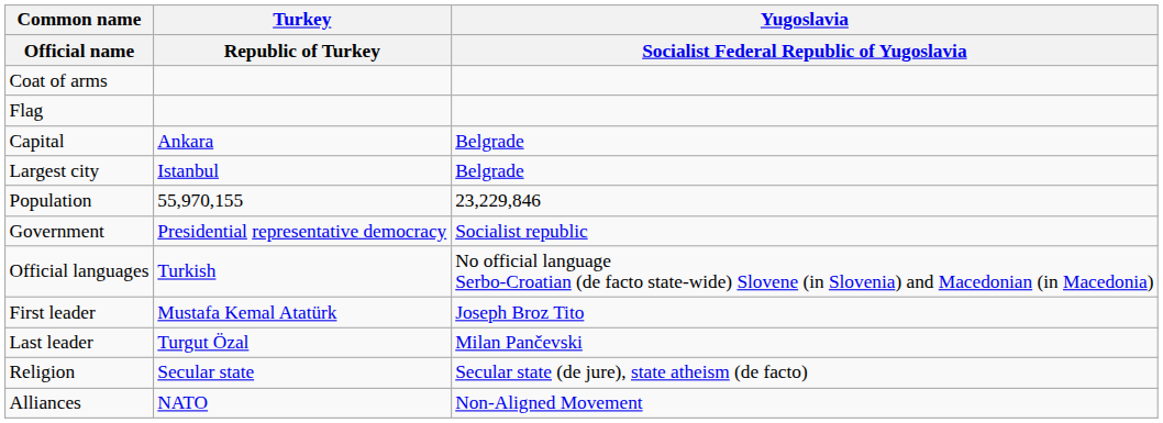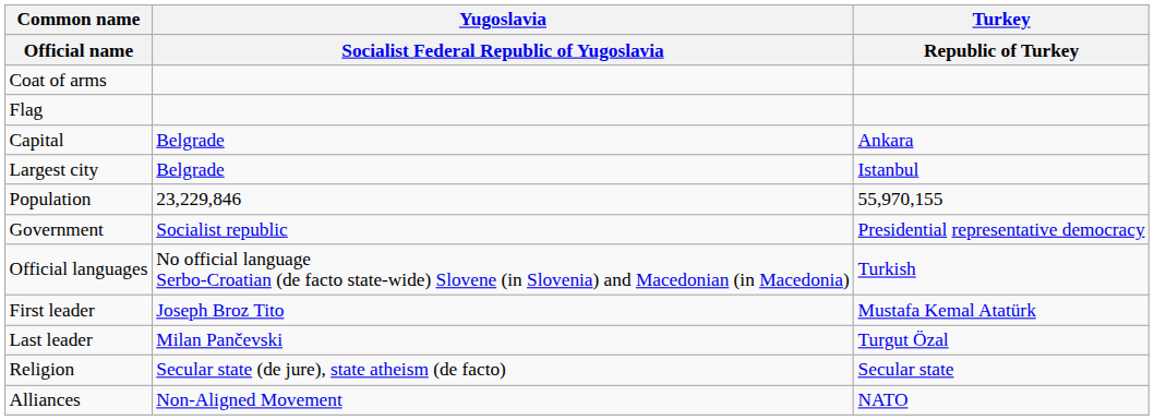columns swapped: Turkey / Republic of Turkey <-> Yugoslavia / Socialist Federal Republic of Yugoslavia
